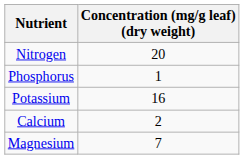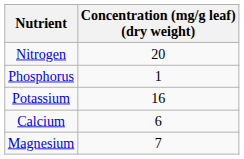Calcium | Concentration (mg/g leaf) (dry weight): 2 -> 6
